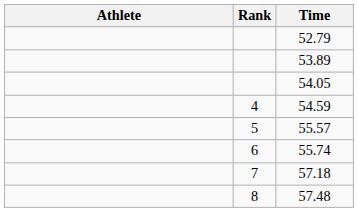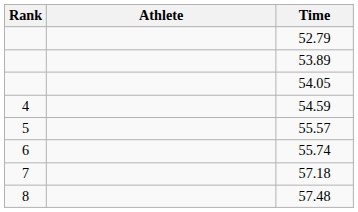columns swapped: Rank <-> Athlete
